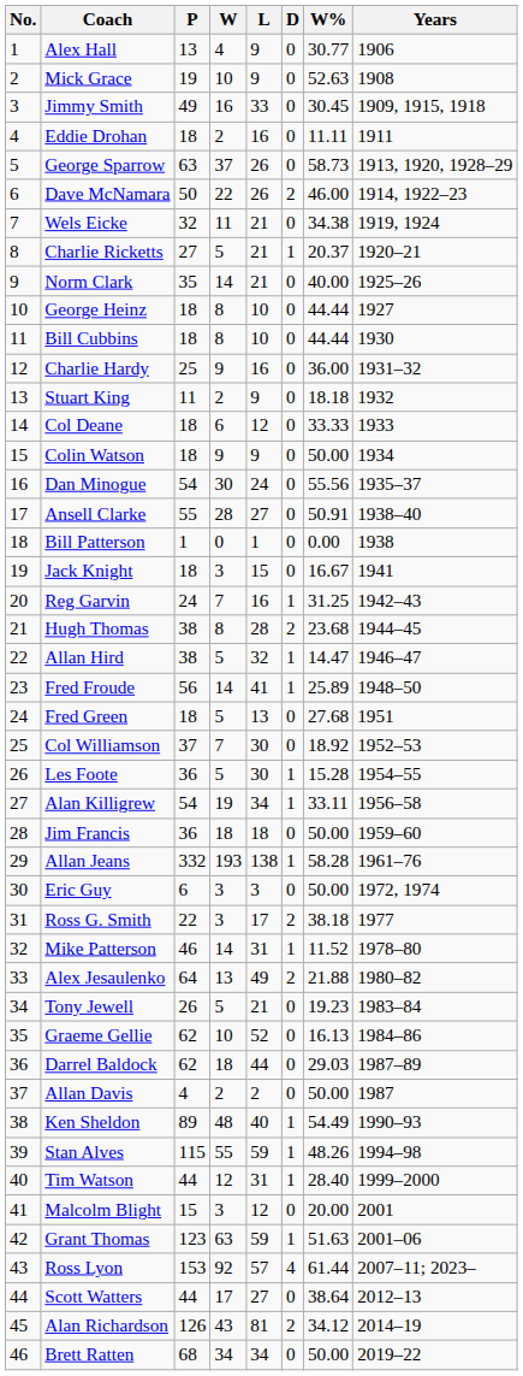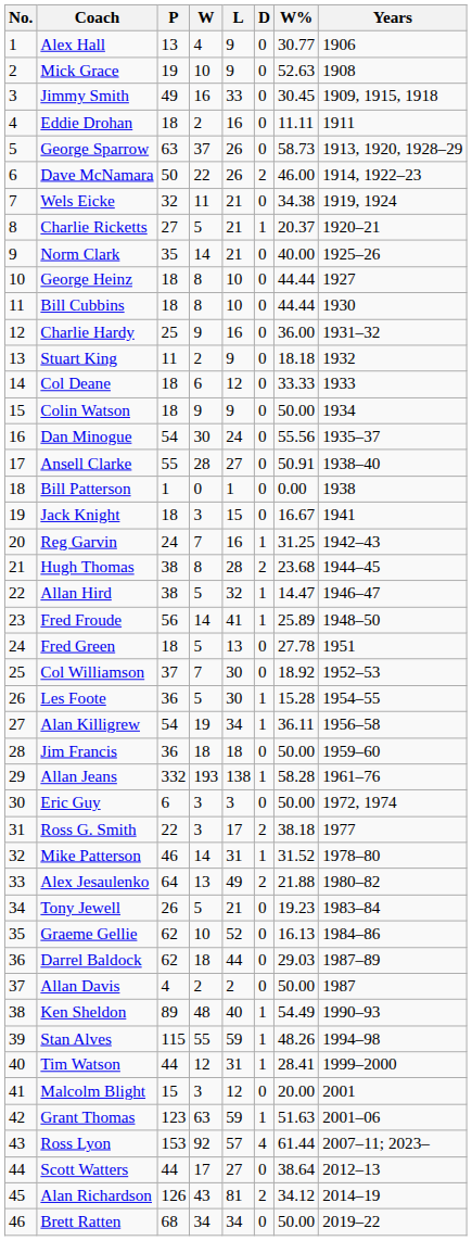Fred Green | W%: 27.68 -> 27.78
Alan Killigrew | W%: 33.11 -> 36.11
Mike Patterson | W%: 11.52 -> 31.52
Tim Watson | W%: 28.40 -> 28.41
